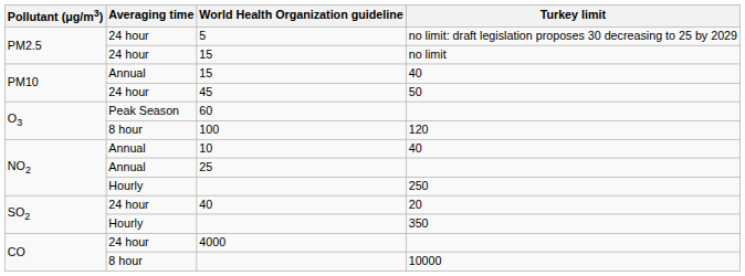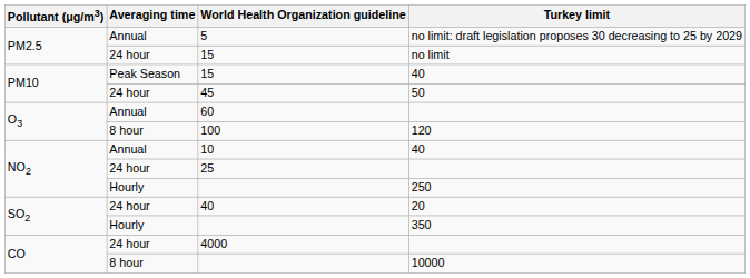5 | Averaging time: 24 hour -> Annual
15 / 40 | Averaging time: Annual -> Peak Season
60 | Averaging time: Peak Season -> Annual
25 | Averaging time: Annual -> 24 hour
